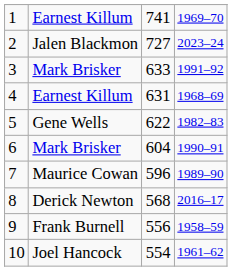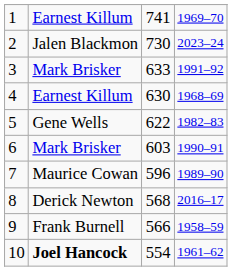2 | column 3: 727 -> 730
4 | column 3: 631 -> 630
6 | column 3: 604 -> 603
9 | column 3: 556 -> 566
10 | column 2: normal -> bold
